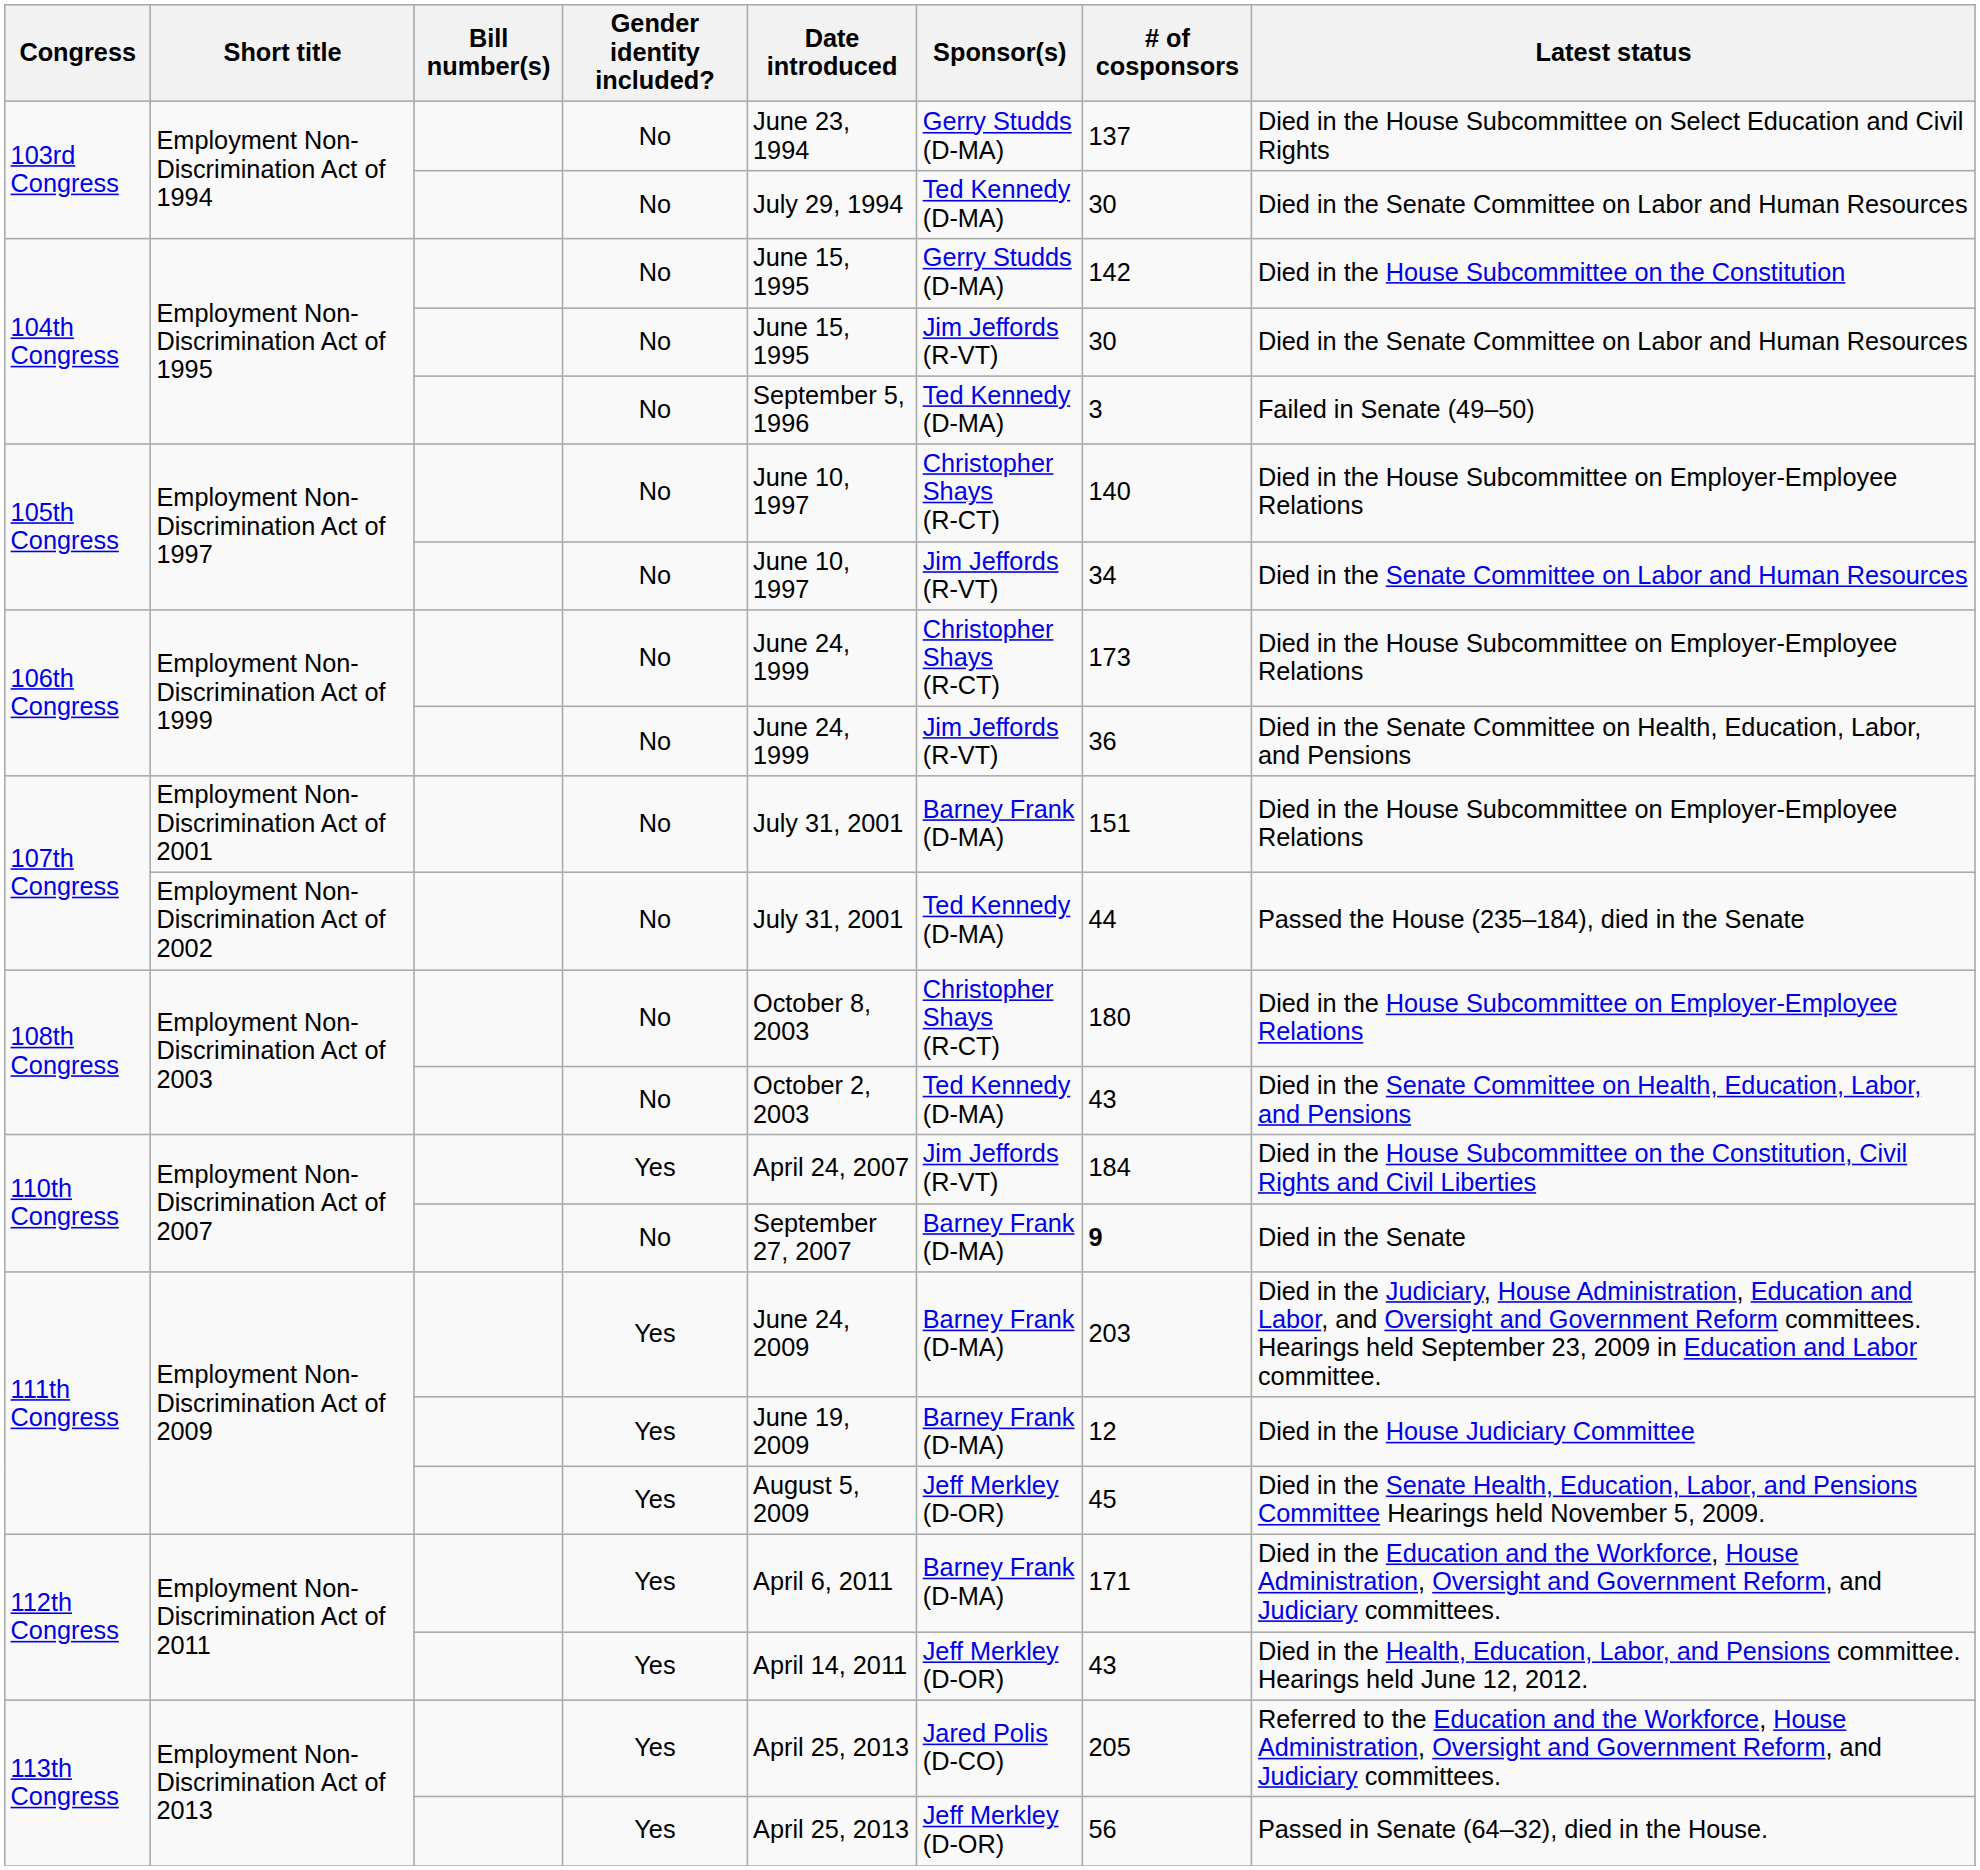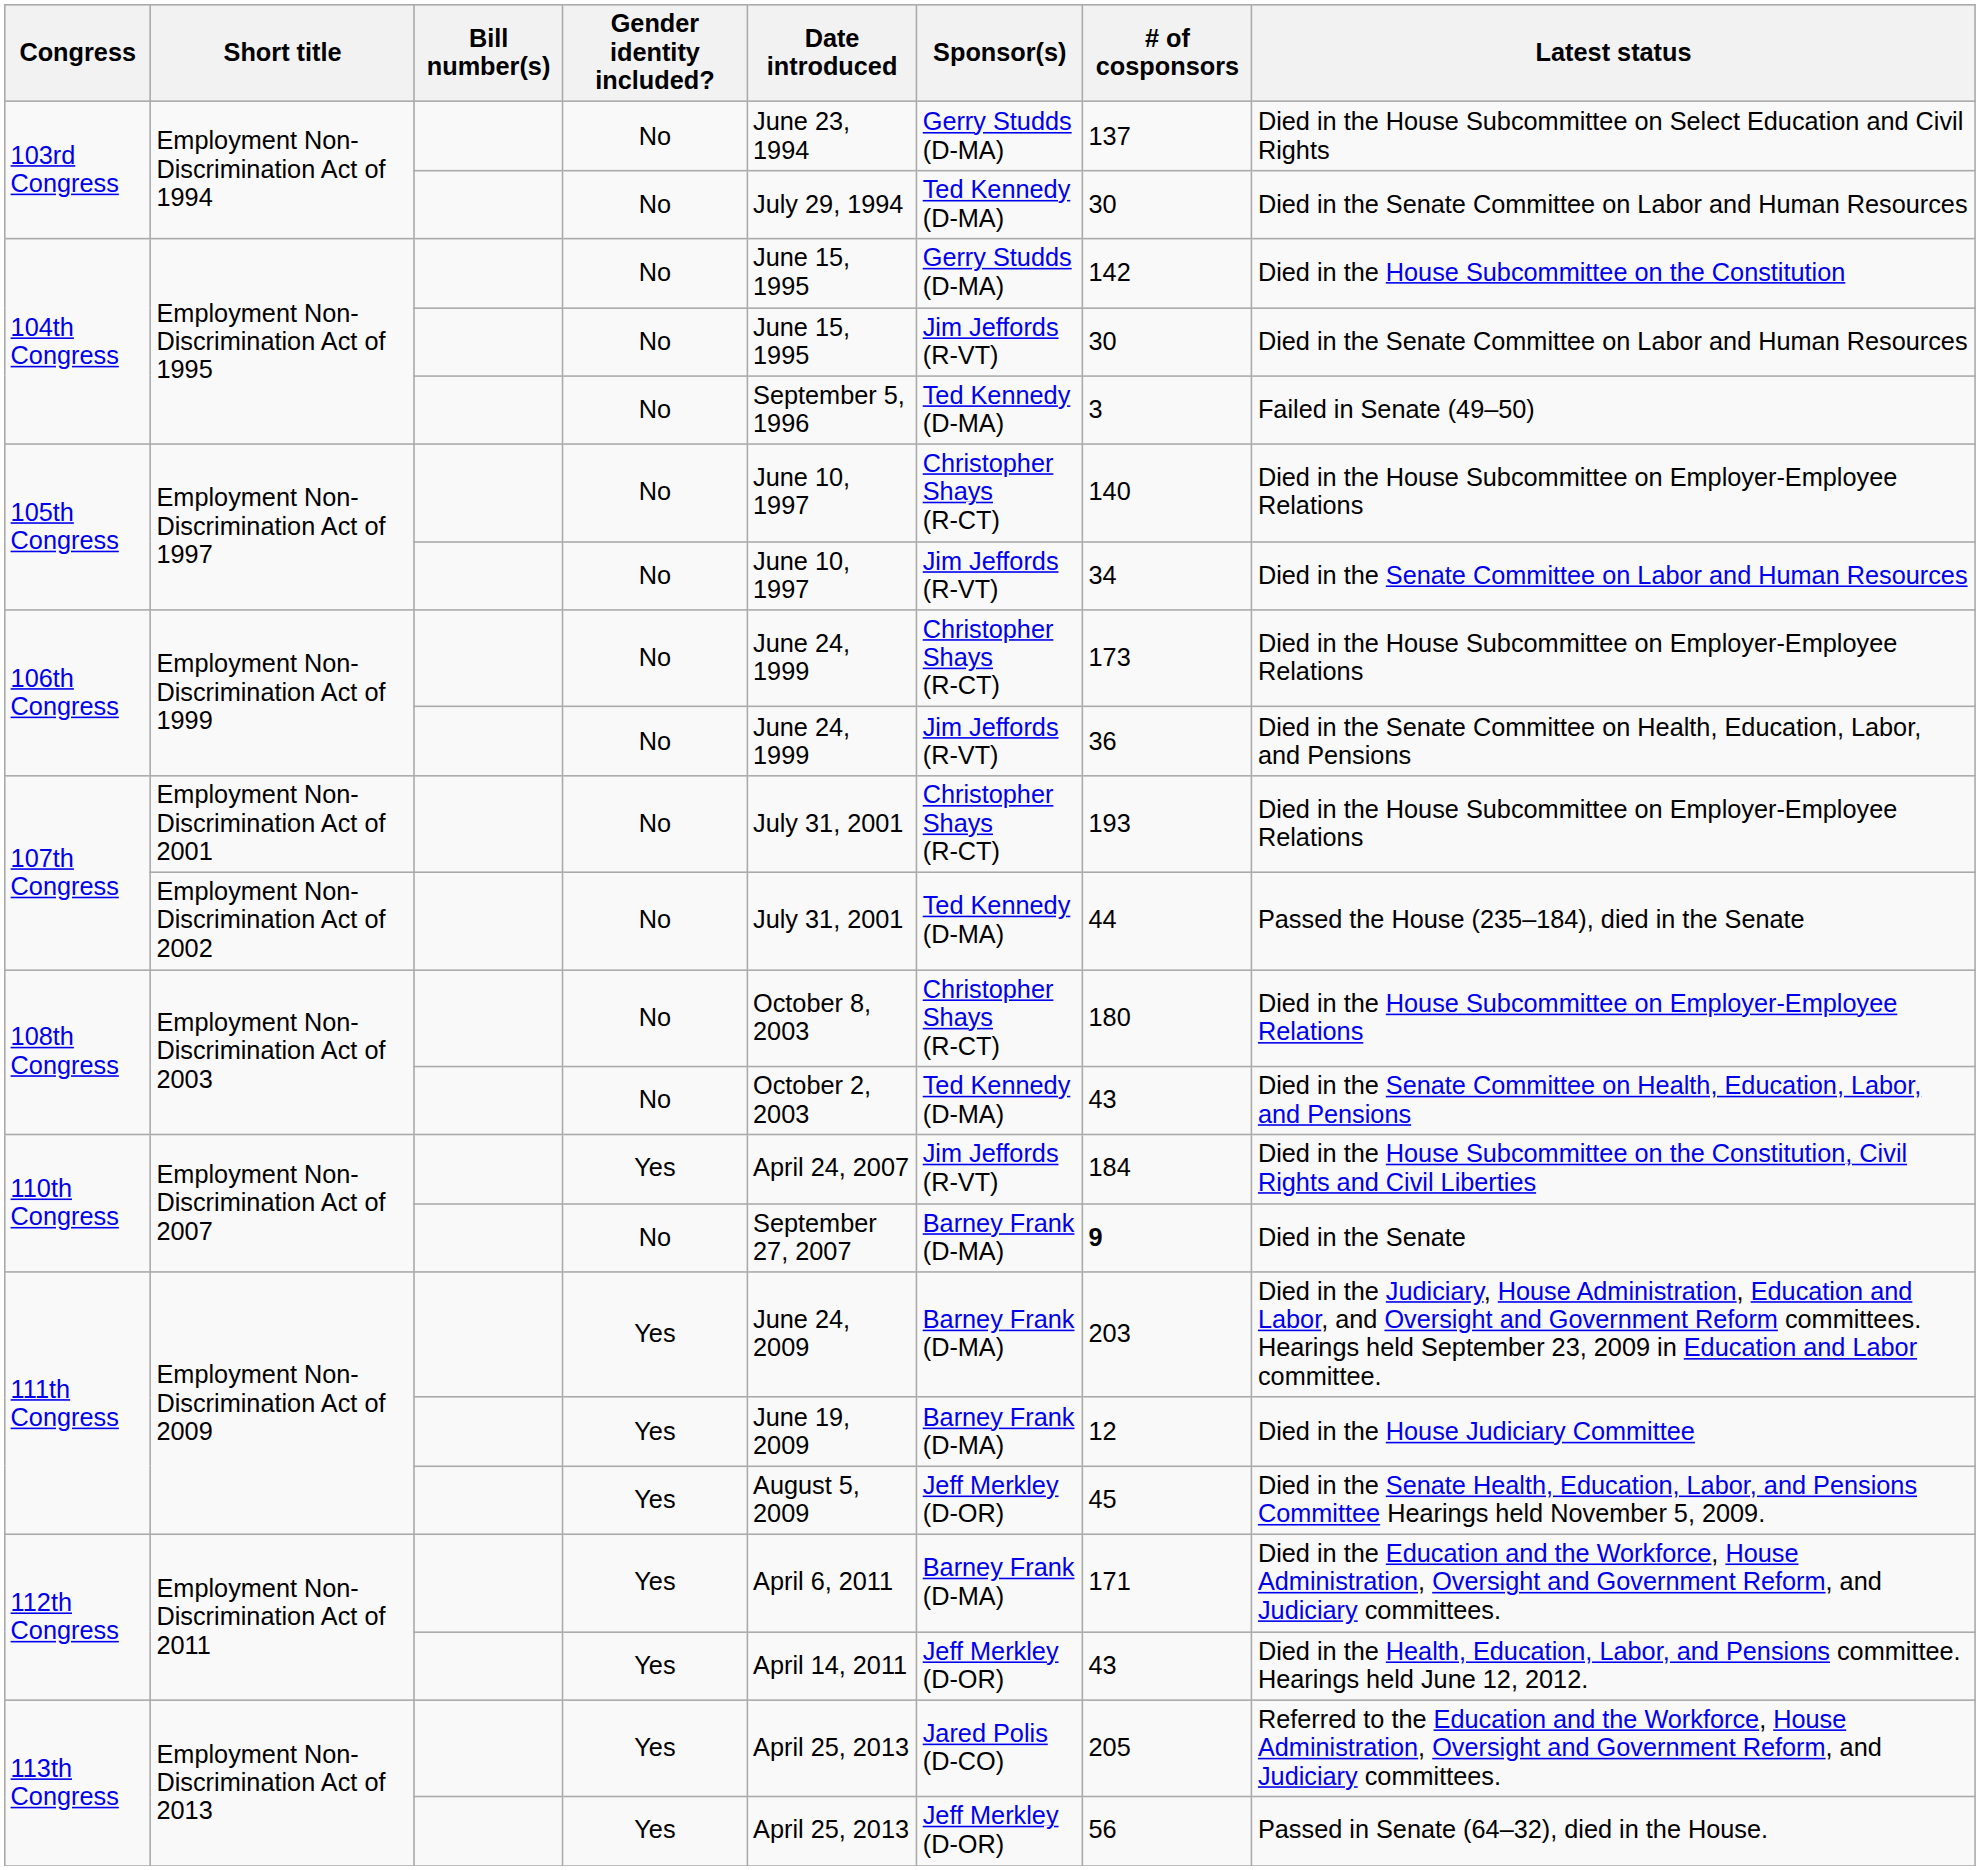Employment Non-Discrimination Act of 2001 | Sponsor(s): Barney Frank (D-MA) -> Christopher Shays (R-CT)
Employment Non-Discrimination Act of 2001 | # of cosponsors: 151 -> 193
